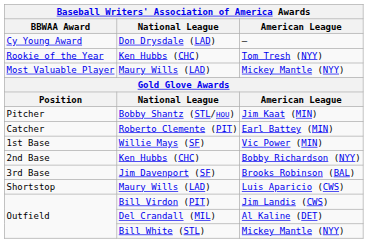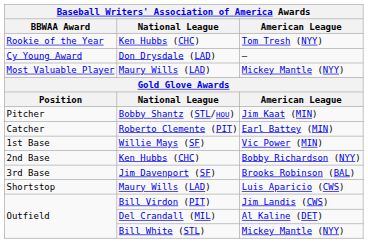rows swapped: Tom Tresh (NYY) <-> —
